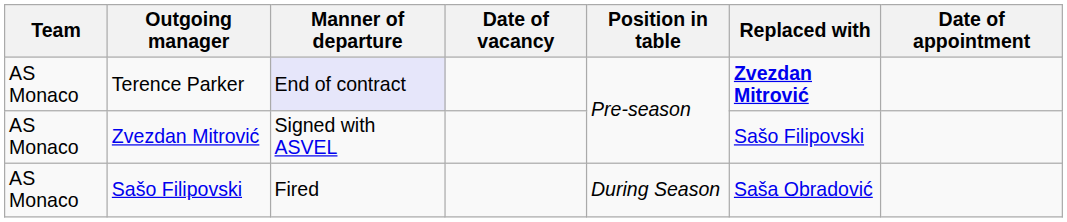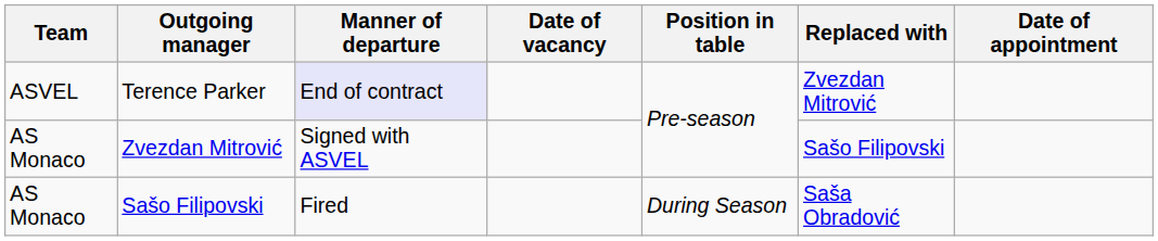Terence Parker | Team: AS Monaco -> ASVEL
Terence Parker | Replaced with: bold -> normal
